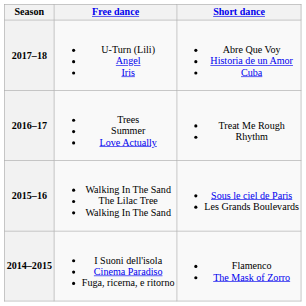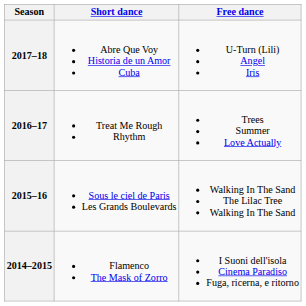columns swapped: Short dance <-> Free dance
